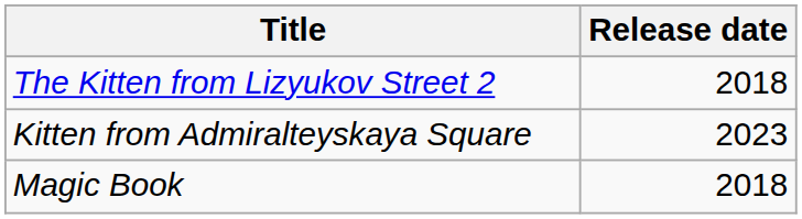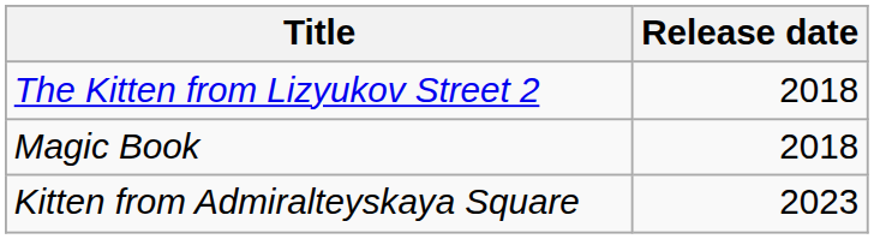rows swapped: Magic Book <-> Kitten from Admiralteyskaya Square
